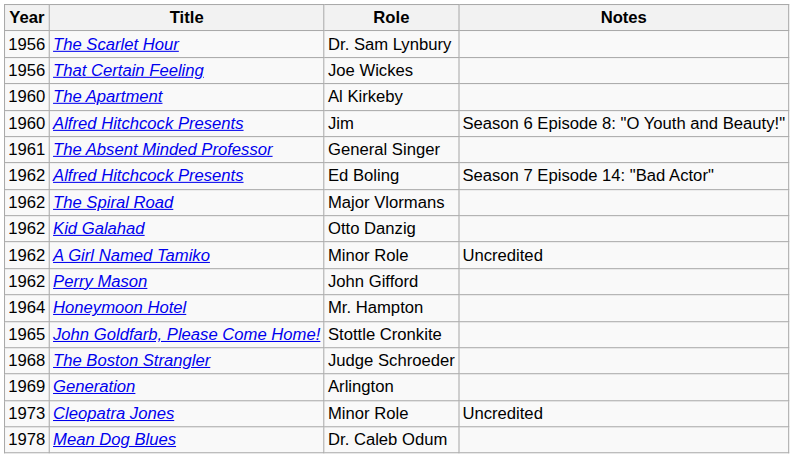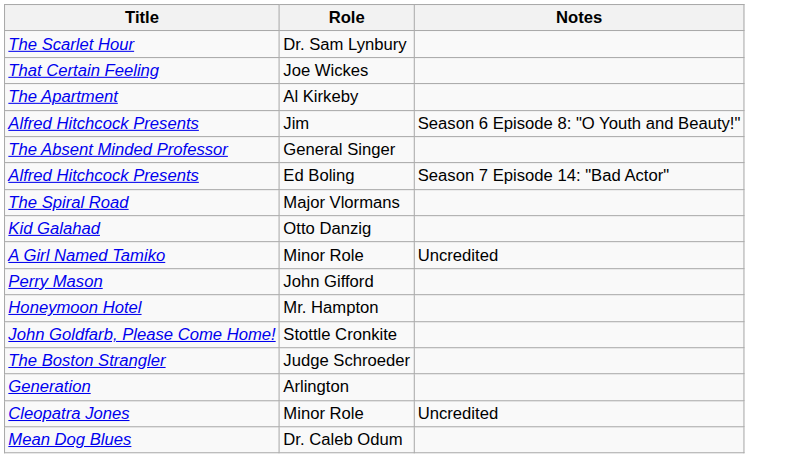- column: Year | 1956 | 1956 | 1960 | 1960 | 1961 | 1962 | 1962 | 1962 | 1962 | 1962 | 1964 | 1965 | 1968 | 1969 | 1973 | 1978
